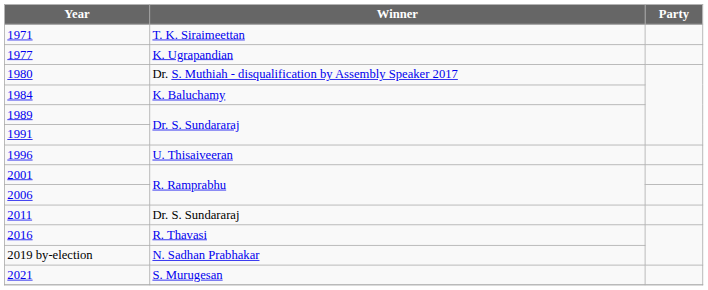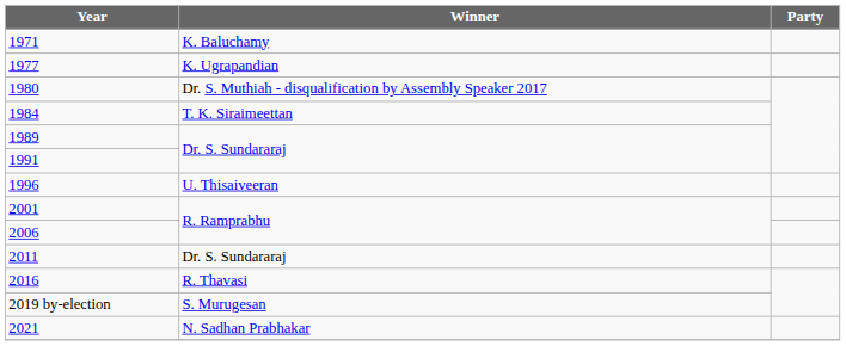1971 | Winner: T. K. Siraimeettan -> K. Baluchamy
1984 | Winner: K. Baluchamy -> T. K. Siraimeettan
2019 by-election | Winner: N. Sadhan Prabhakar -> S. Murugesan
2021 | Winner: S. Murugesan -> N. Sadhan Prabhakar
